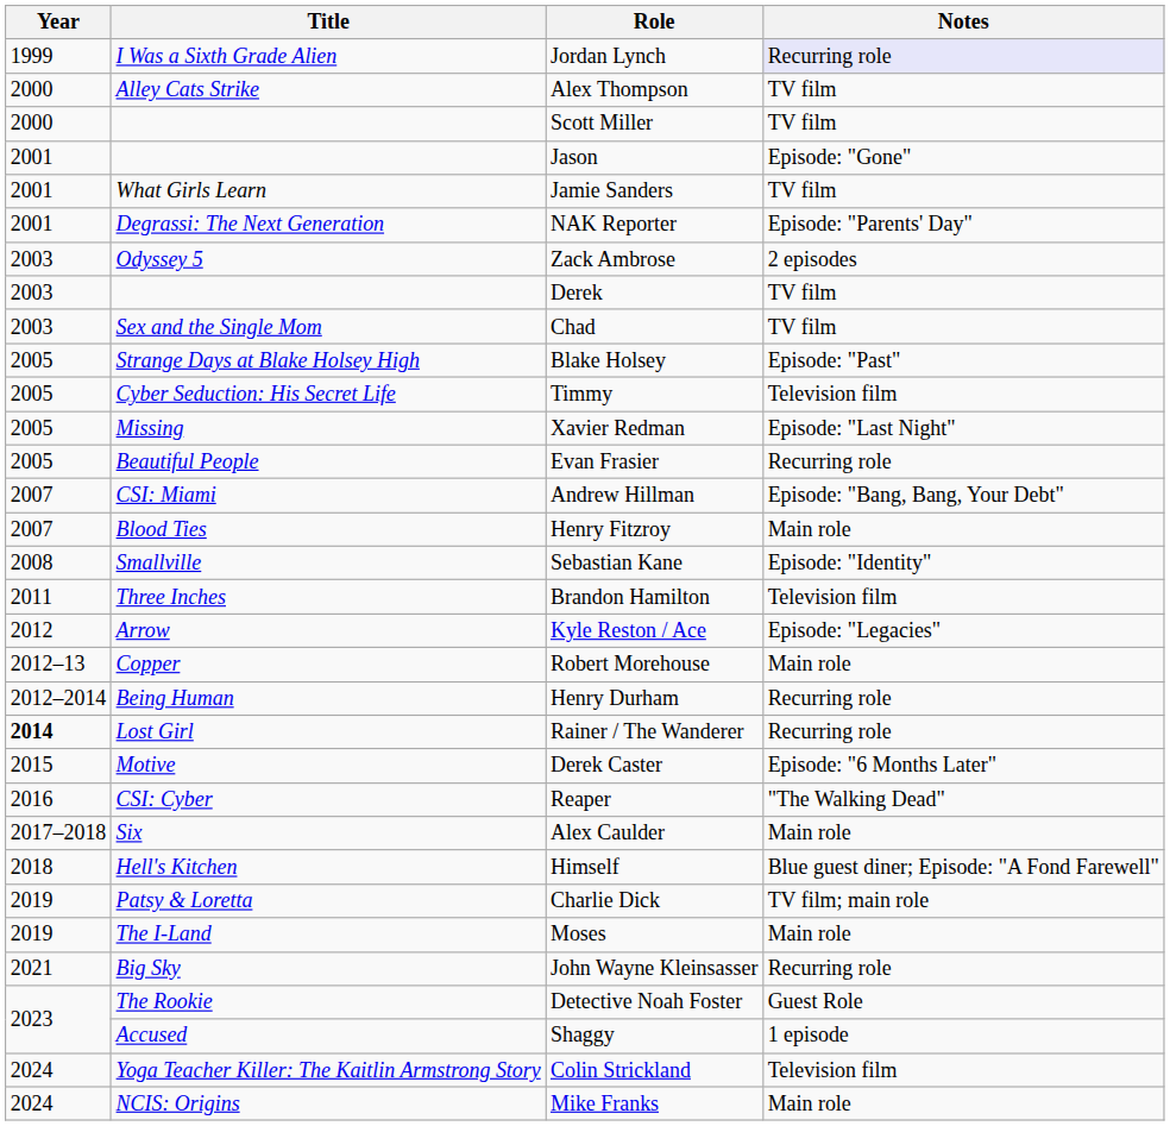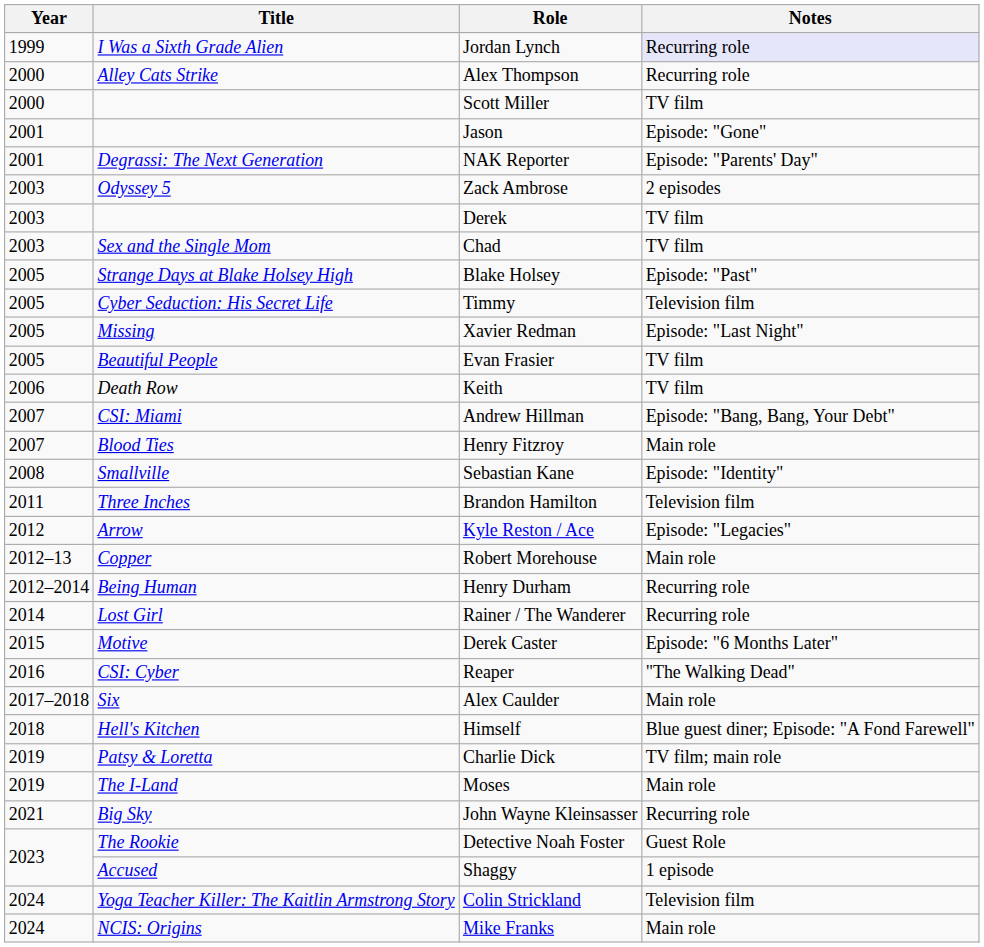Alex Thompson | Notes: TV film -> Recurring role
- row: 2001 | What Girls Learn | Jamie Sanders | TV film
Evan Frasier | Notes: Recurring role -> TV film
+ row: 2006 | Death Row | Keith | TV film
Rainer / The Wanderer | Year: bold -> normal
